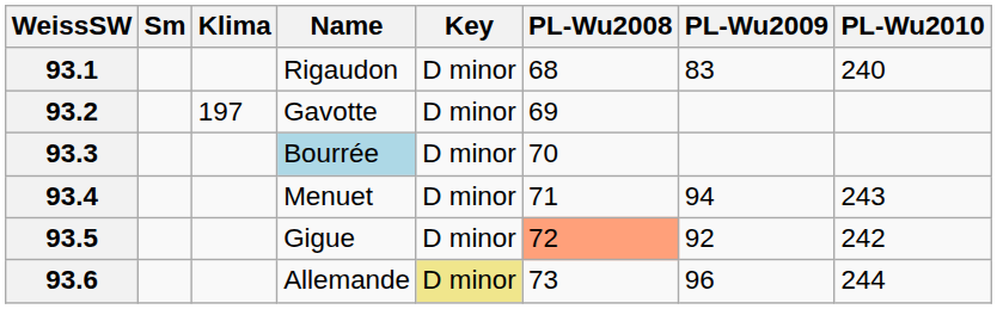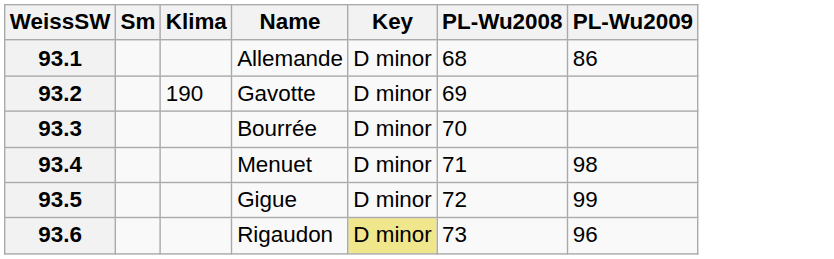- column: PL-Wu2010 | 240 | 243 | 242 | 244
93.1 | Name: Rigaudon -> Allemande
93.1 | PL-Wu2009: 83 -> 86
93.2 | Klima: 197 -> 190
93.3 | Name: lightblue background -> no background
93.4 | PL-Wu2009: 94 -> 98
93.5 | PL-Wu2008: lightsalmon background -> no background
93.5 | PL-Wu2009: 92 -> 99
93.6 | Name: Allemande -> Rigaudon
